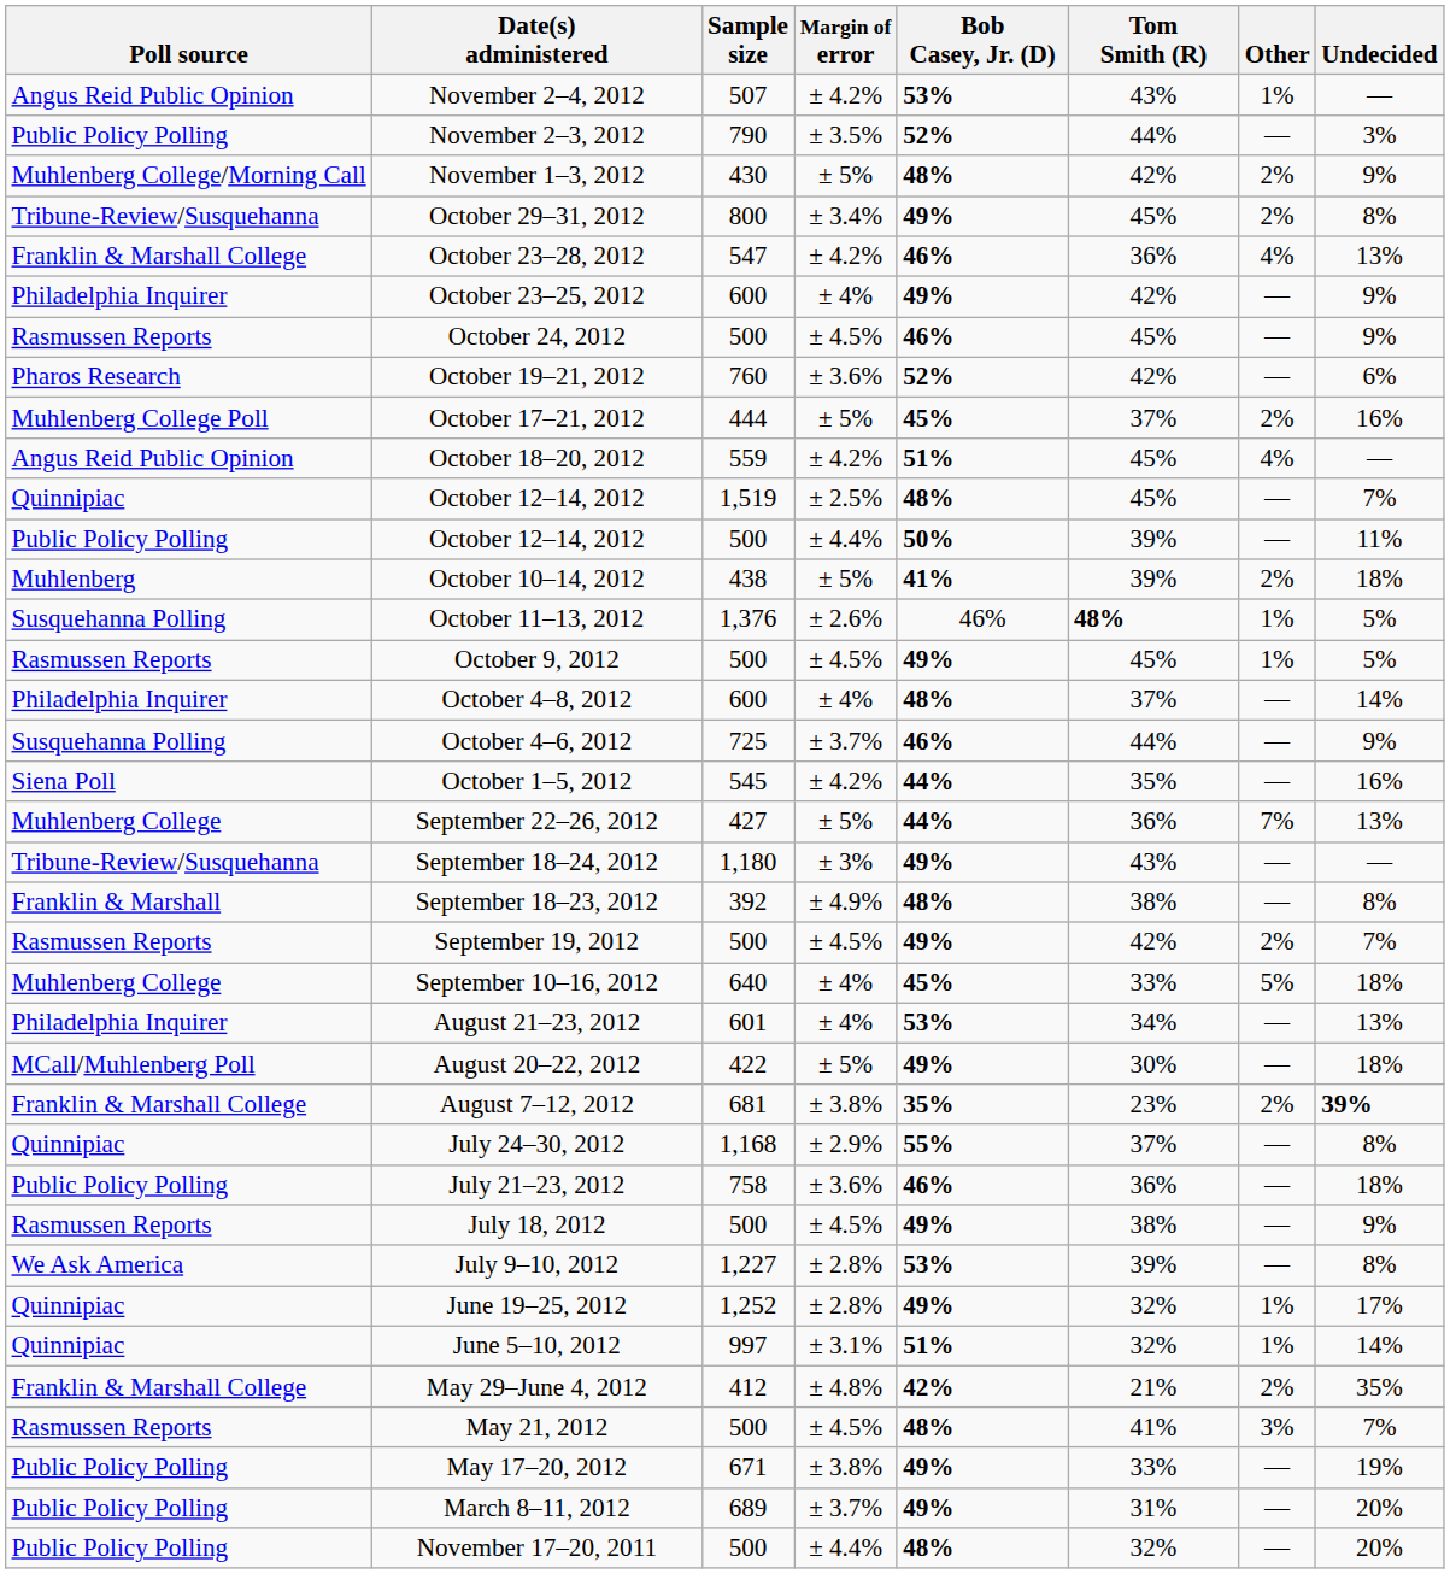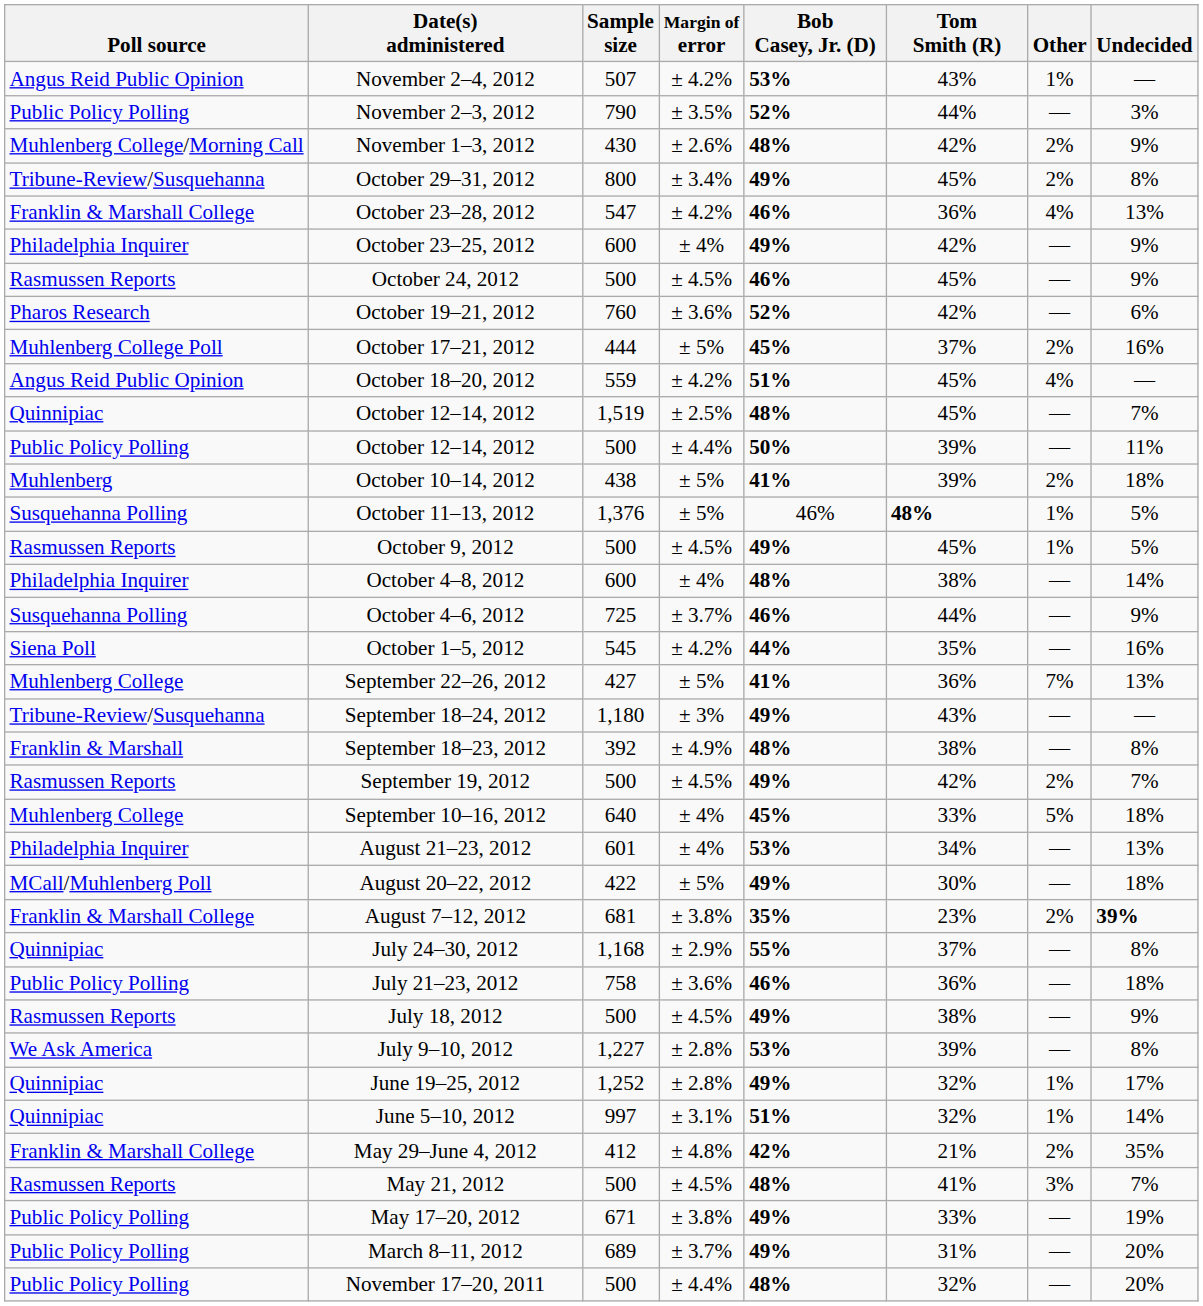November 1–3, 2012 | Margin of error: ± 5% -> ± 2.6%
October 11–13, 2012 | Margin of error: ± 2.6% -> ± 5%
October 4–8, 2012 | Tom Smith (R): 37% -> 38%
September 22–26, 2012 | Bob Casey, Jr. (D): 44% -> 41%
